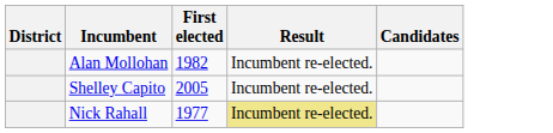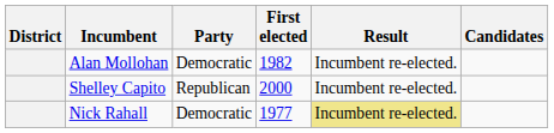+ column: Party | Democratic | Republican | Democratic
Shelley Capito | First elected: 2005 -> 2000
